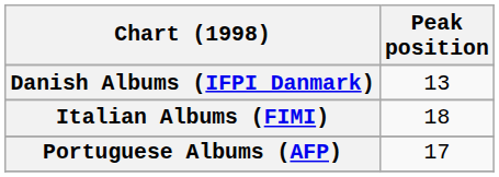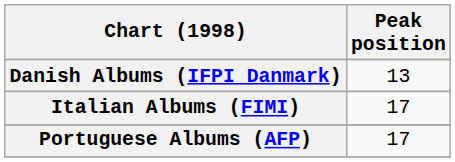Italian Albums (FIMI) | Peak position: 18 -> 17
